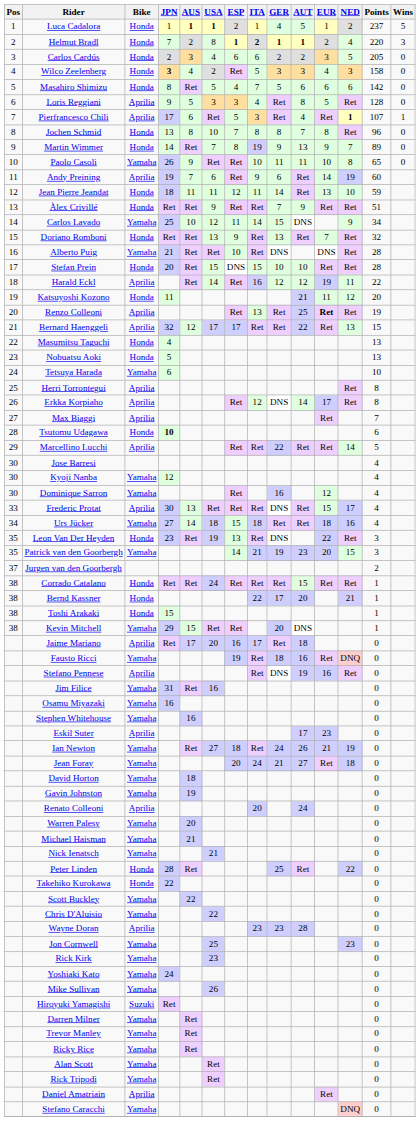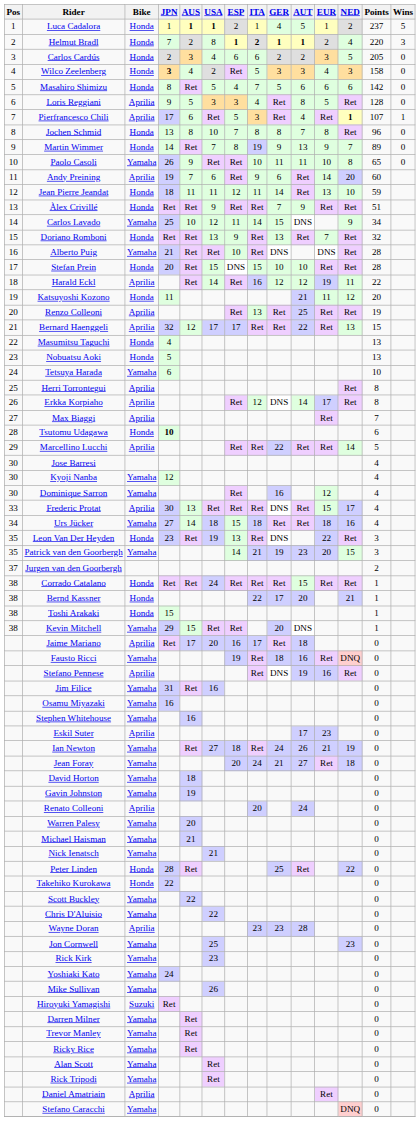Andy Preining | NED: 19 -> 20
Renzo Colleoni | EUR: bold -> normal
